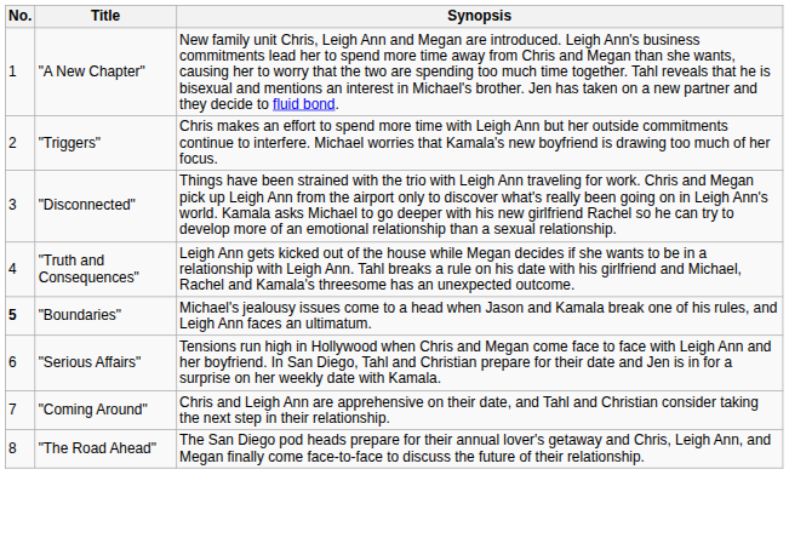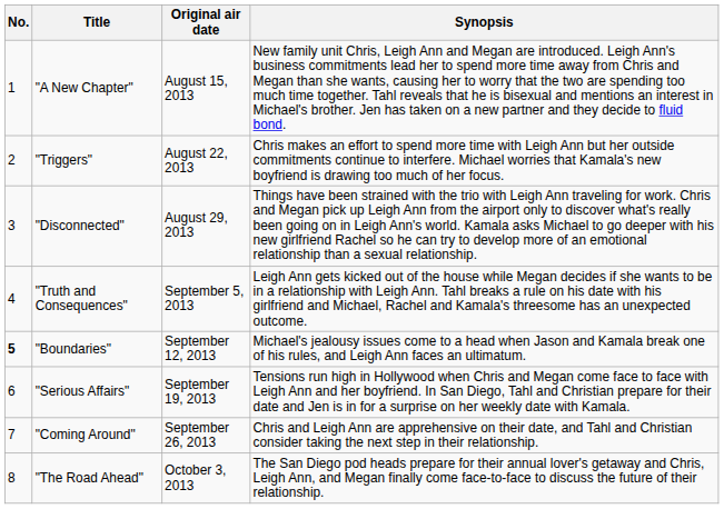+ column: Original air date | August 15, 2013 | August 22, 2013 | August 29, 2013 | September 5, 2013 | September 12, 2013 | September 19, 2013 | September 26, 2013 | October 3, 2013
